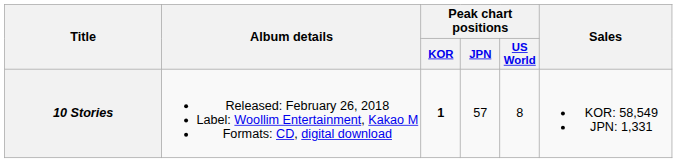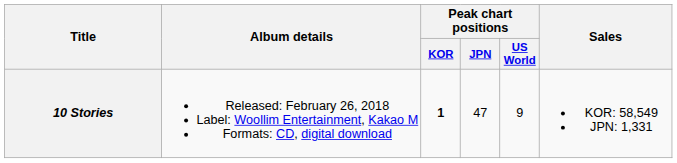10 Stories | Peak chart positions / JPN: 57 -> 47
10 Stories | Peak chart positions / US World: 8 -> 9
